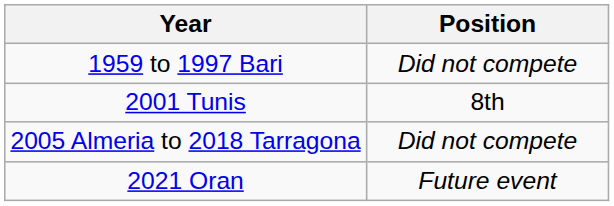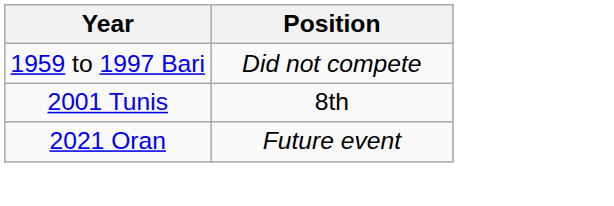- row: 2005 Almeria to 2018 Tarragona | Did not compete
